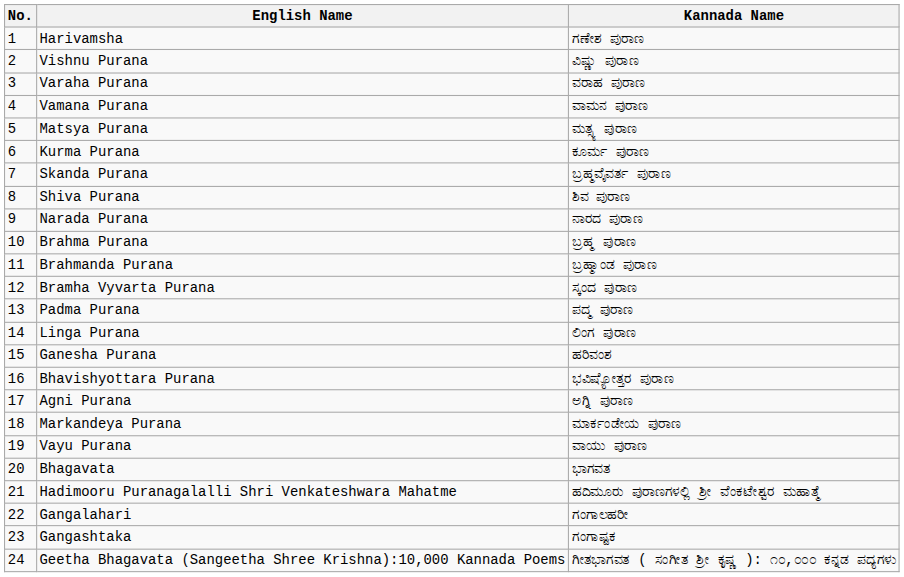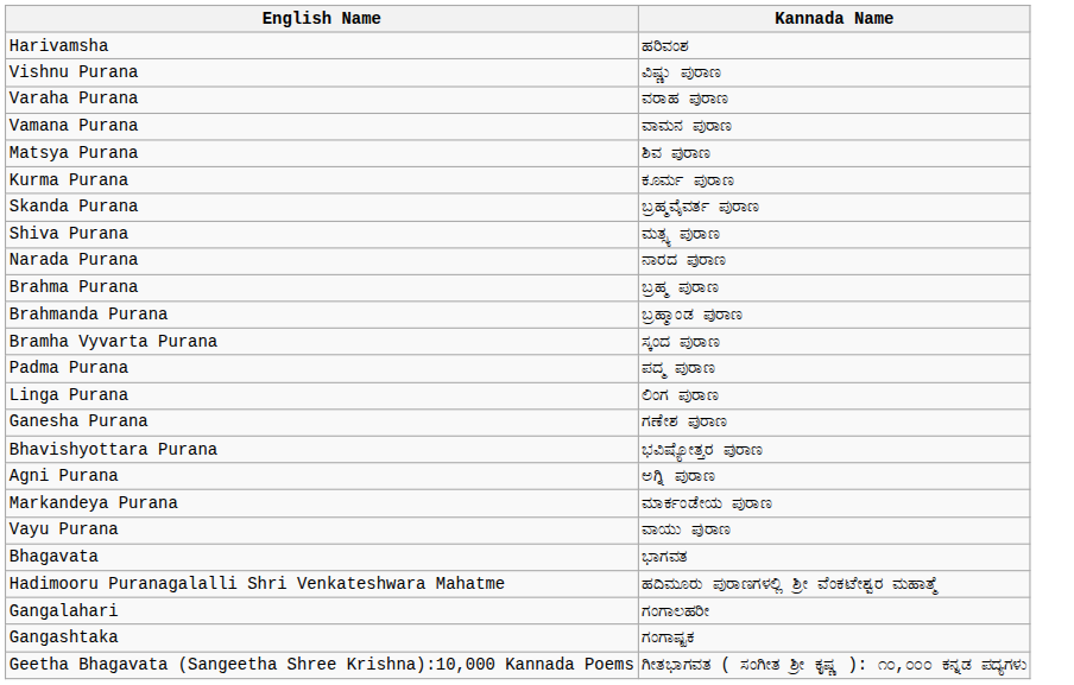- column: No. | 1 | 2 | 3 | 4 | 5 | 6 | 7 | 8 | 9 | 10 | 11 | 12 | 13 | 14 | 15 | 16 | 17 | 18 | 19 | 20 | 21 | 22 | 23 | 24
Harivamsha | Kannada Name: ಗಣೇಶ ಪುರಾಣ -> ಹರಿವಂಶ
Matsya Purana | Kannada Name: ಮತ್ಸ್ಯ ಪುರಾಣ -> ಶಿವ ಪುರಾಣ
Shiva Purana | Kannada Name: ಶಿವ ಪುರಾಣ -> ಮತ್ಸ್ಯ ಪುರಾಣ
Ganesha Purana | Kannada Name: ಹರಿವಂಶ -> ಗಣೇಶ ಪುರಾಣ
